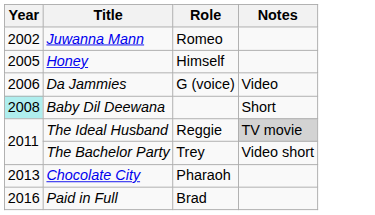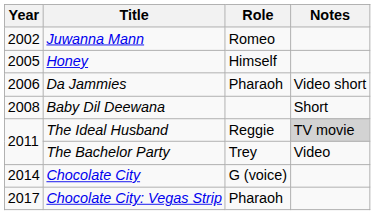Da Jammies | Role: G (voice) -> Pharaoh
Da Jammies | Notes: Video -> Video short
Baby Dil Deewana | Year: paleturquoise background -> no background
The Bachelor Party | Notes: Video short -> Video
Chocolate City | Year: 2013 -> 2014
Chocolate City | Role: Pharaoh -> G (voice)
- row: 2016 | Paid in Full | Brad
+ row: 2017 | Chocolate City: Vegas Strip | Pharaoh
